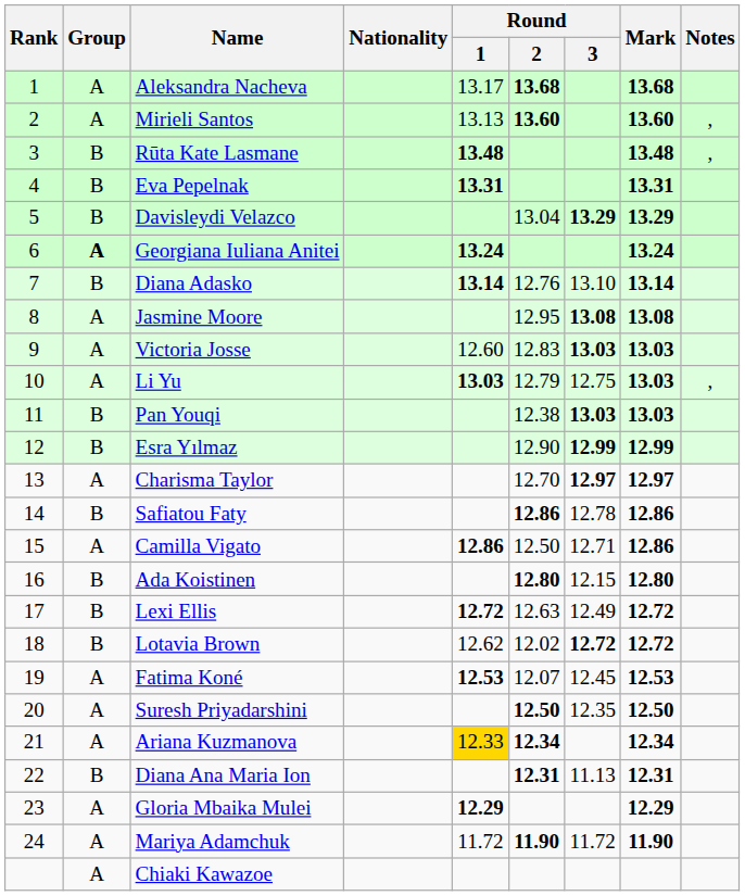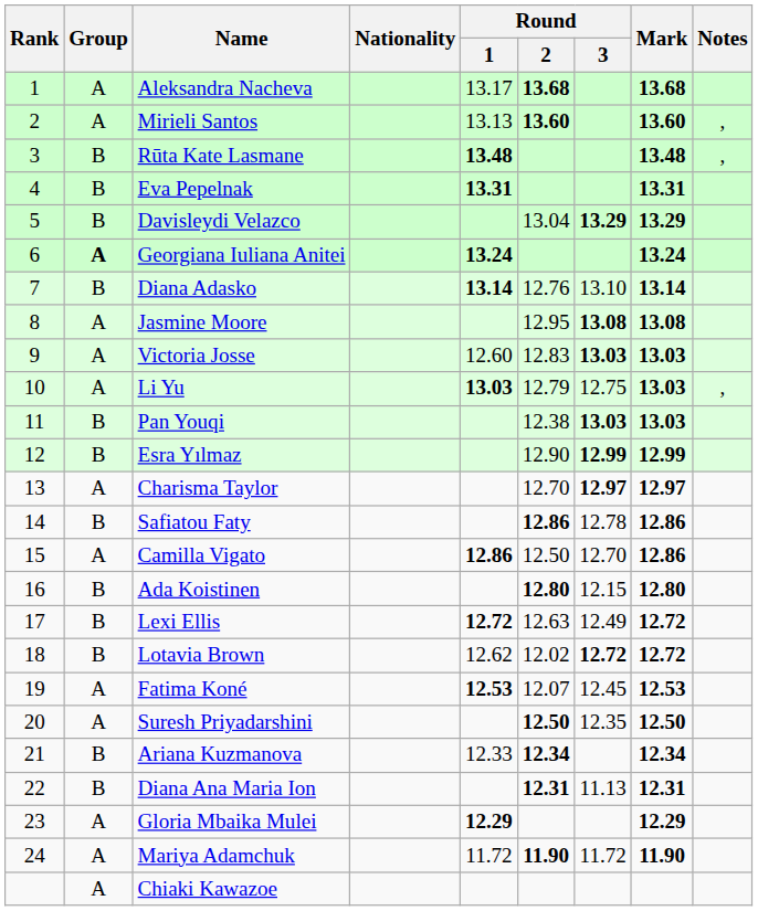Camilla Vigato | Round / 3: 12.71 -> 12.70
Ariana Kuzmanova | Group: A -> B
Ariana Kuzmanova | Round / 1: gold background -> no background
